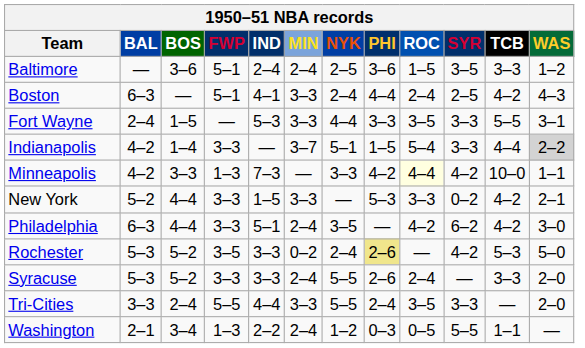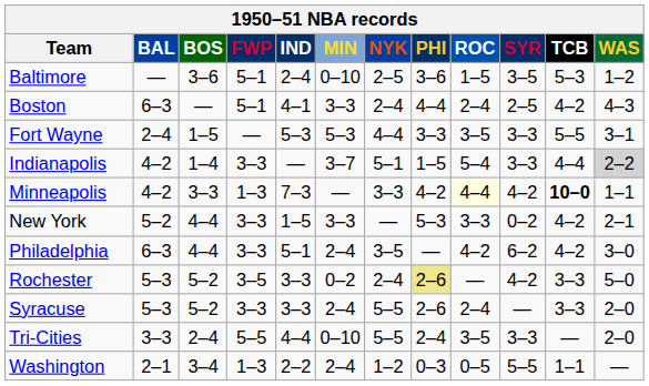Baltimore | MIN: 2–4 -> 0–10
Baltimore | TCB: 3–3 -> 5–3
Fort Wayne | MIN: 3–3 -> 5–3
Minneapolis | TCB: normal -> bold
Rochester | TCB: 5–3 -> 3–3
Tri-Cities | MIN: 3–3 -> 0–10
